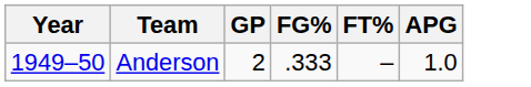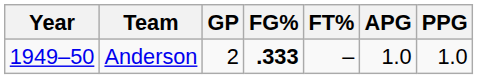+ column: PPG | 1.0
Anderson | FG%: normal -> bold
